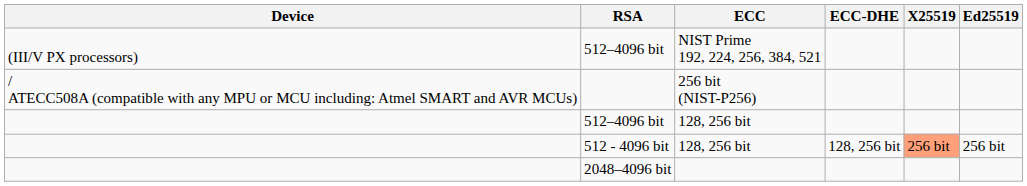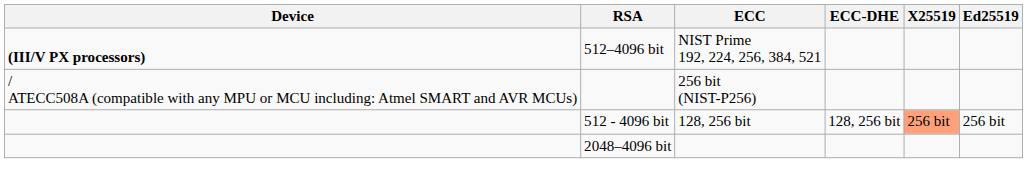512–4096 bit / NIST Prime 192, 224, 256, 384, 521 | Device: normal -> bold
- row: 512–4096 bit | 128, 256 bit
